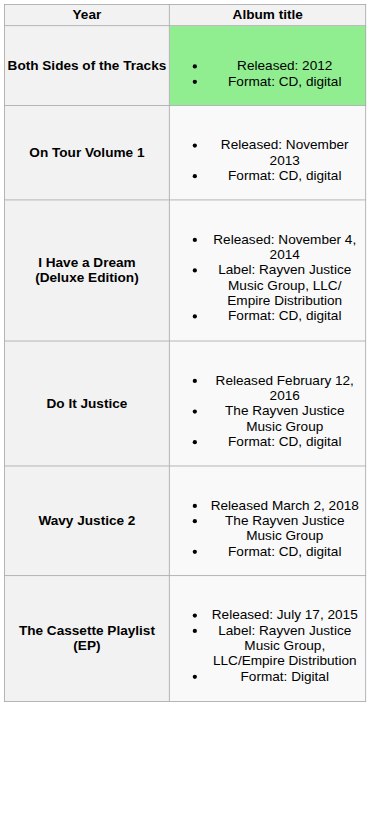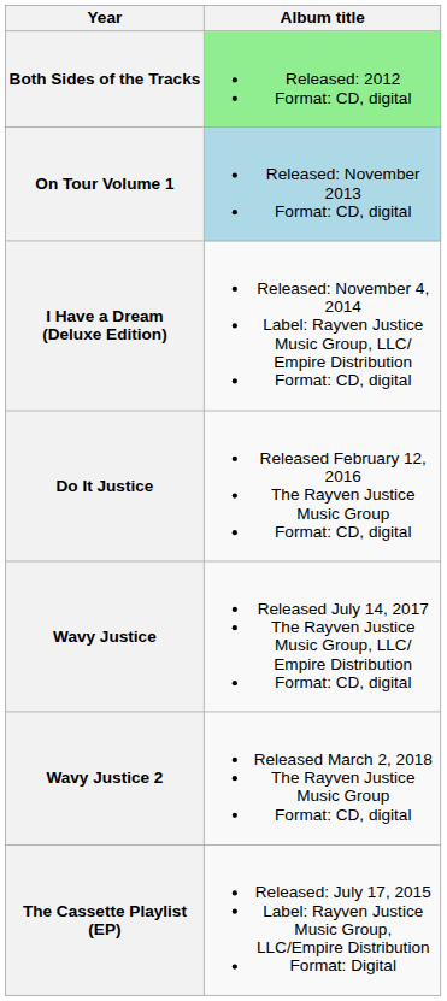On Tour Volume 1 | Album title: no background -> lightblue background
+ row: Wavy Justice | Released July 14, 2017 The Rayven Justice Music Group, LLC/ Empire Distribution Format: CD, digital
